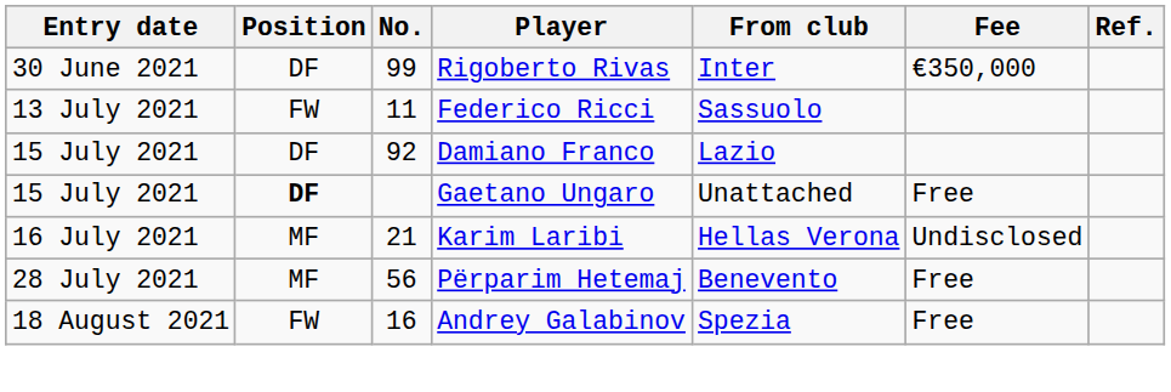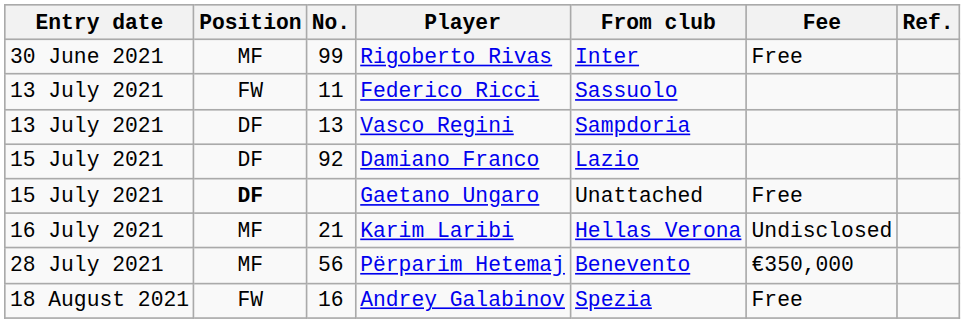Rigoberto Rivas | Position: DF -> MF
Rigoberto Rivas | Fee: €350,000 -> Free
+ row: 13 July 2021 | DF | 13 | Vasco Regini | Sampdoria
Përparim Hetemaj | Fee: Free -> €350,000
